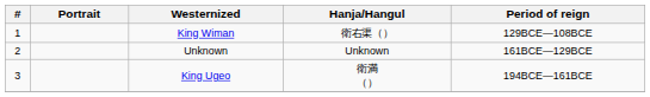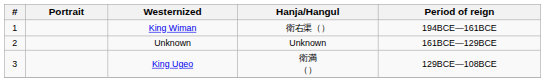King Wiman | Period of reign: 129BCE—108BCE -> 194BCE—161BCE
King Ugeo | Period of reign: 194BCE—161BCE -> 129BCE—108BCE
